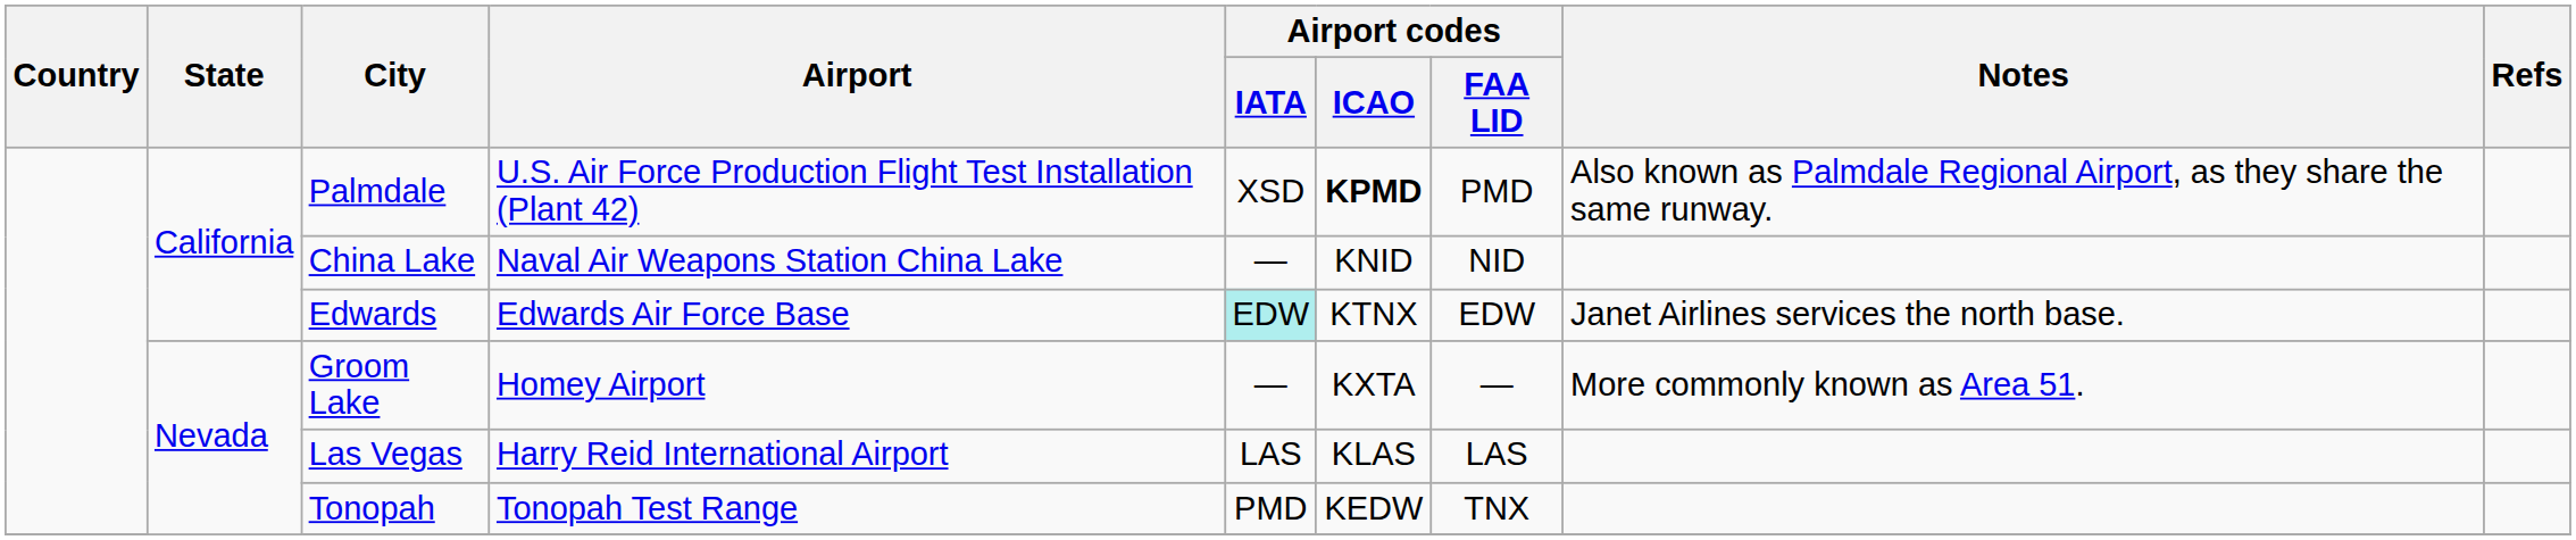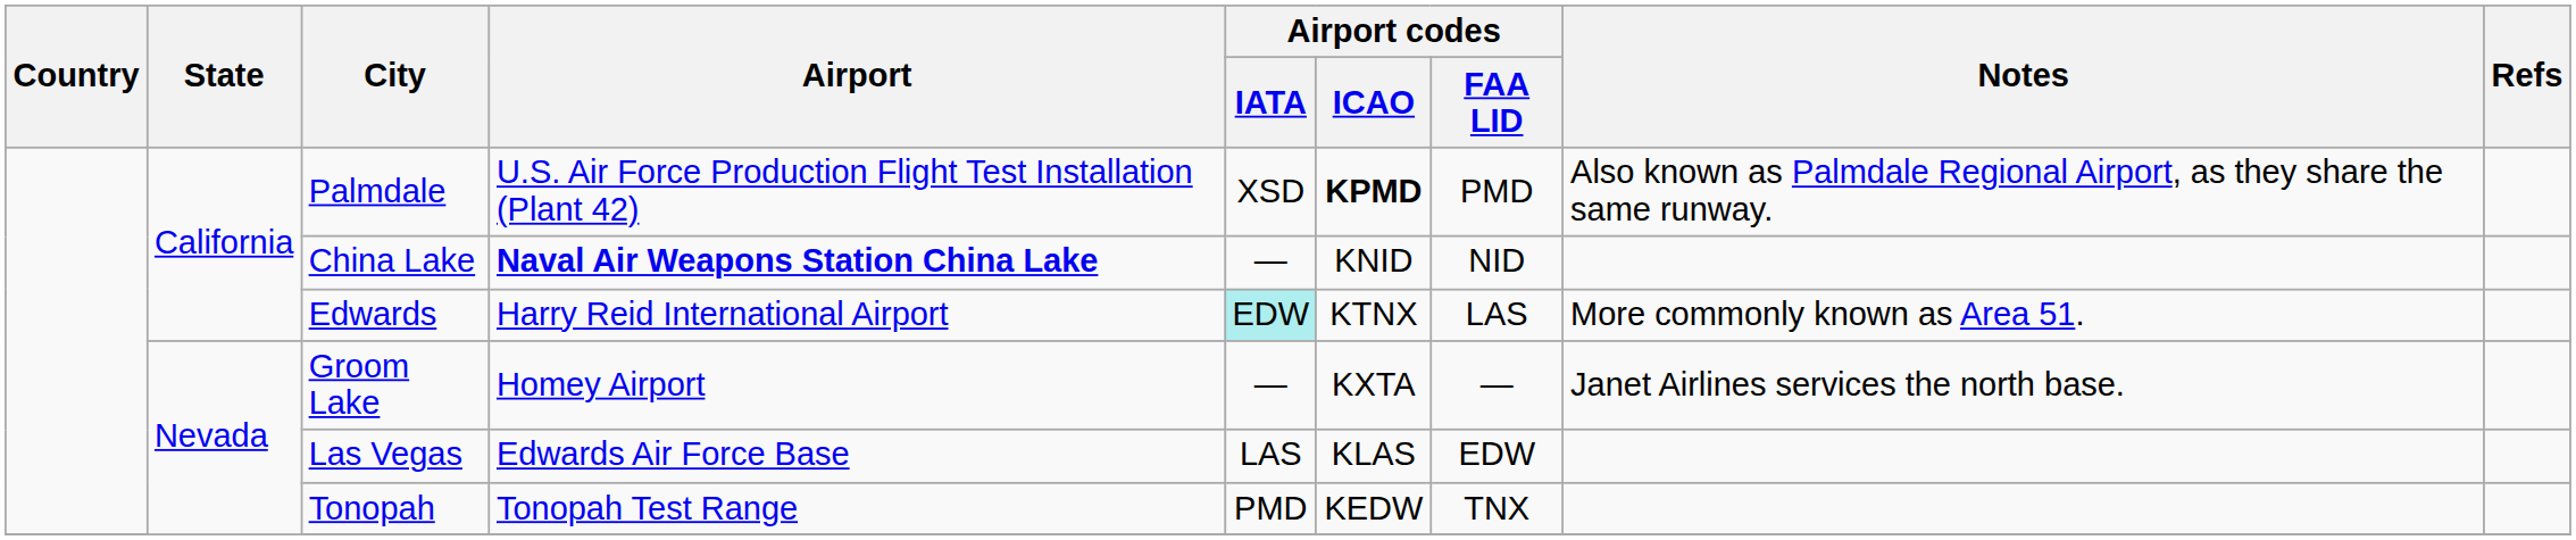China Lake | Airport: normal -> bold
Edwards | Airport: Edwards Air Force Base -> Harry Reid International Airport
Edwards | Airport codes / FAA LID: EDW -> LAS
Edwards | Notes: Janet Airlines services the north base. -> More commonly known as Area 51.
Groom Lake | Notes: More commonly known as Area 51. -> Janet Airlines services the north base.
Las Vegas | Airport: Harry Reid International Airport -> Edwards Air Force Base
Las Vegas | Airport codes / FAA LID: LAS -> EDW
